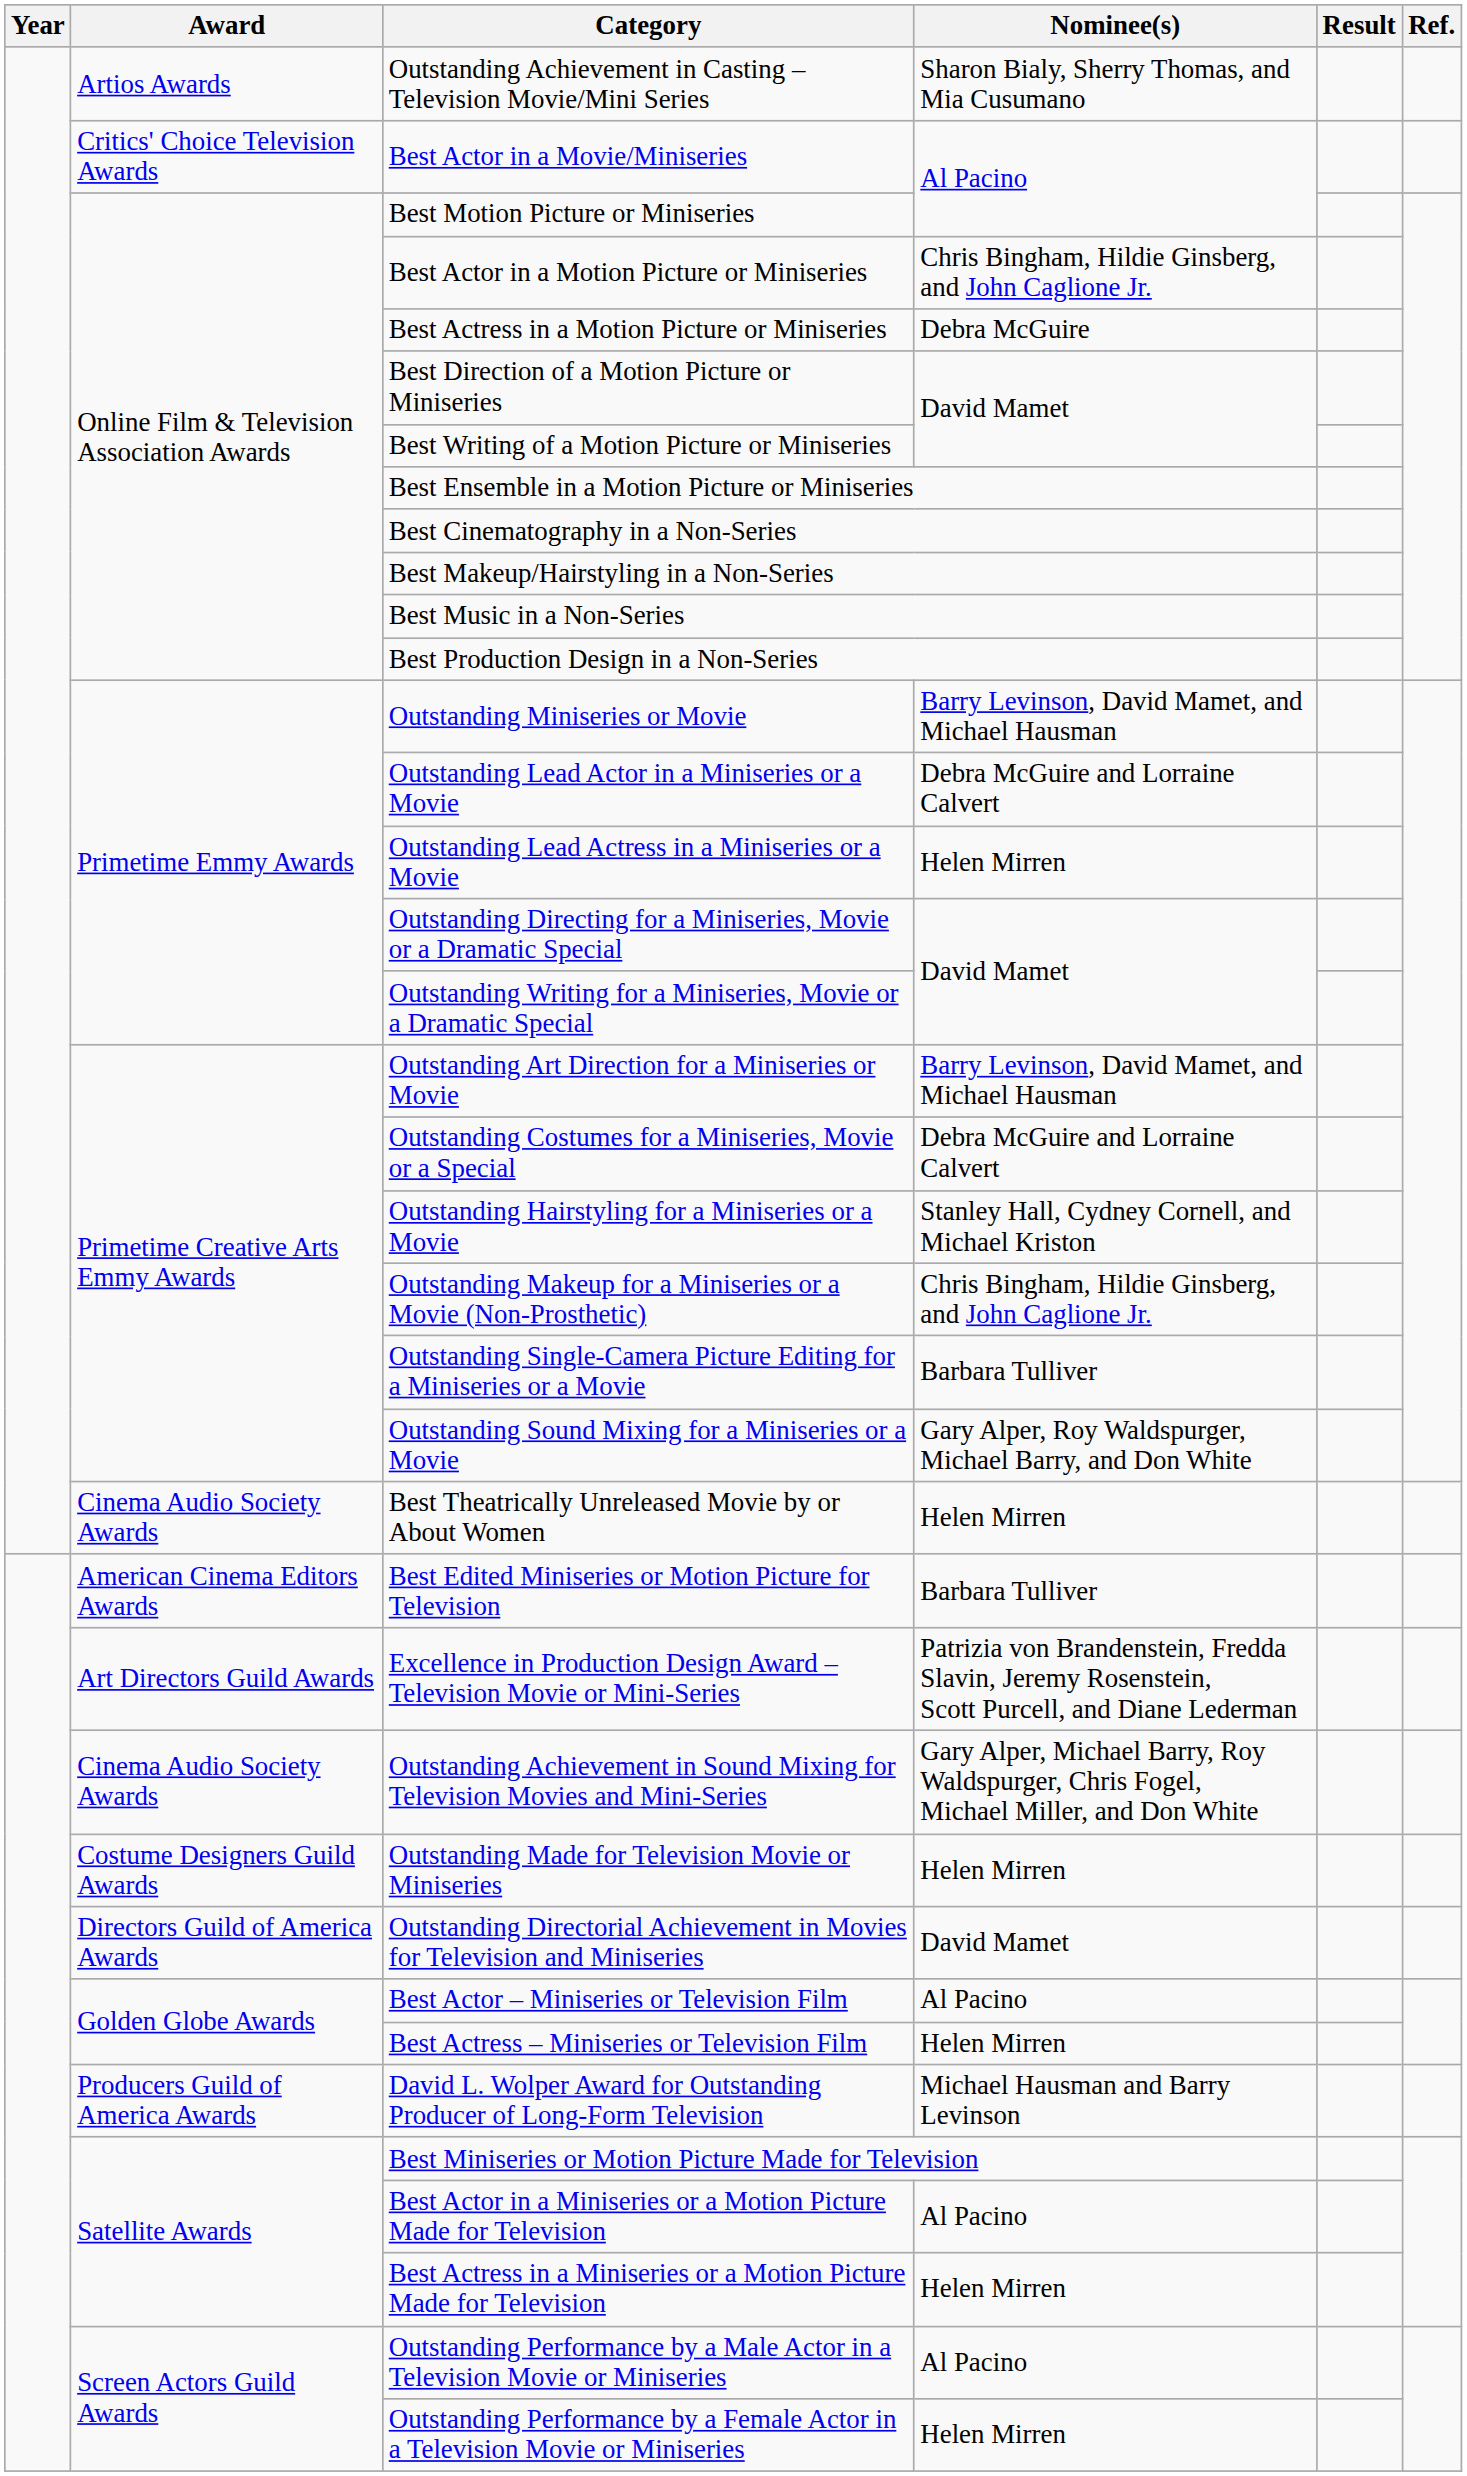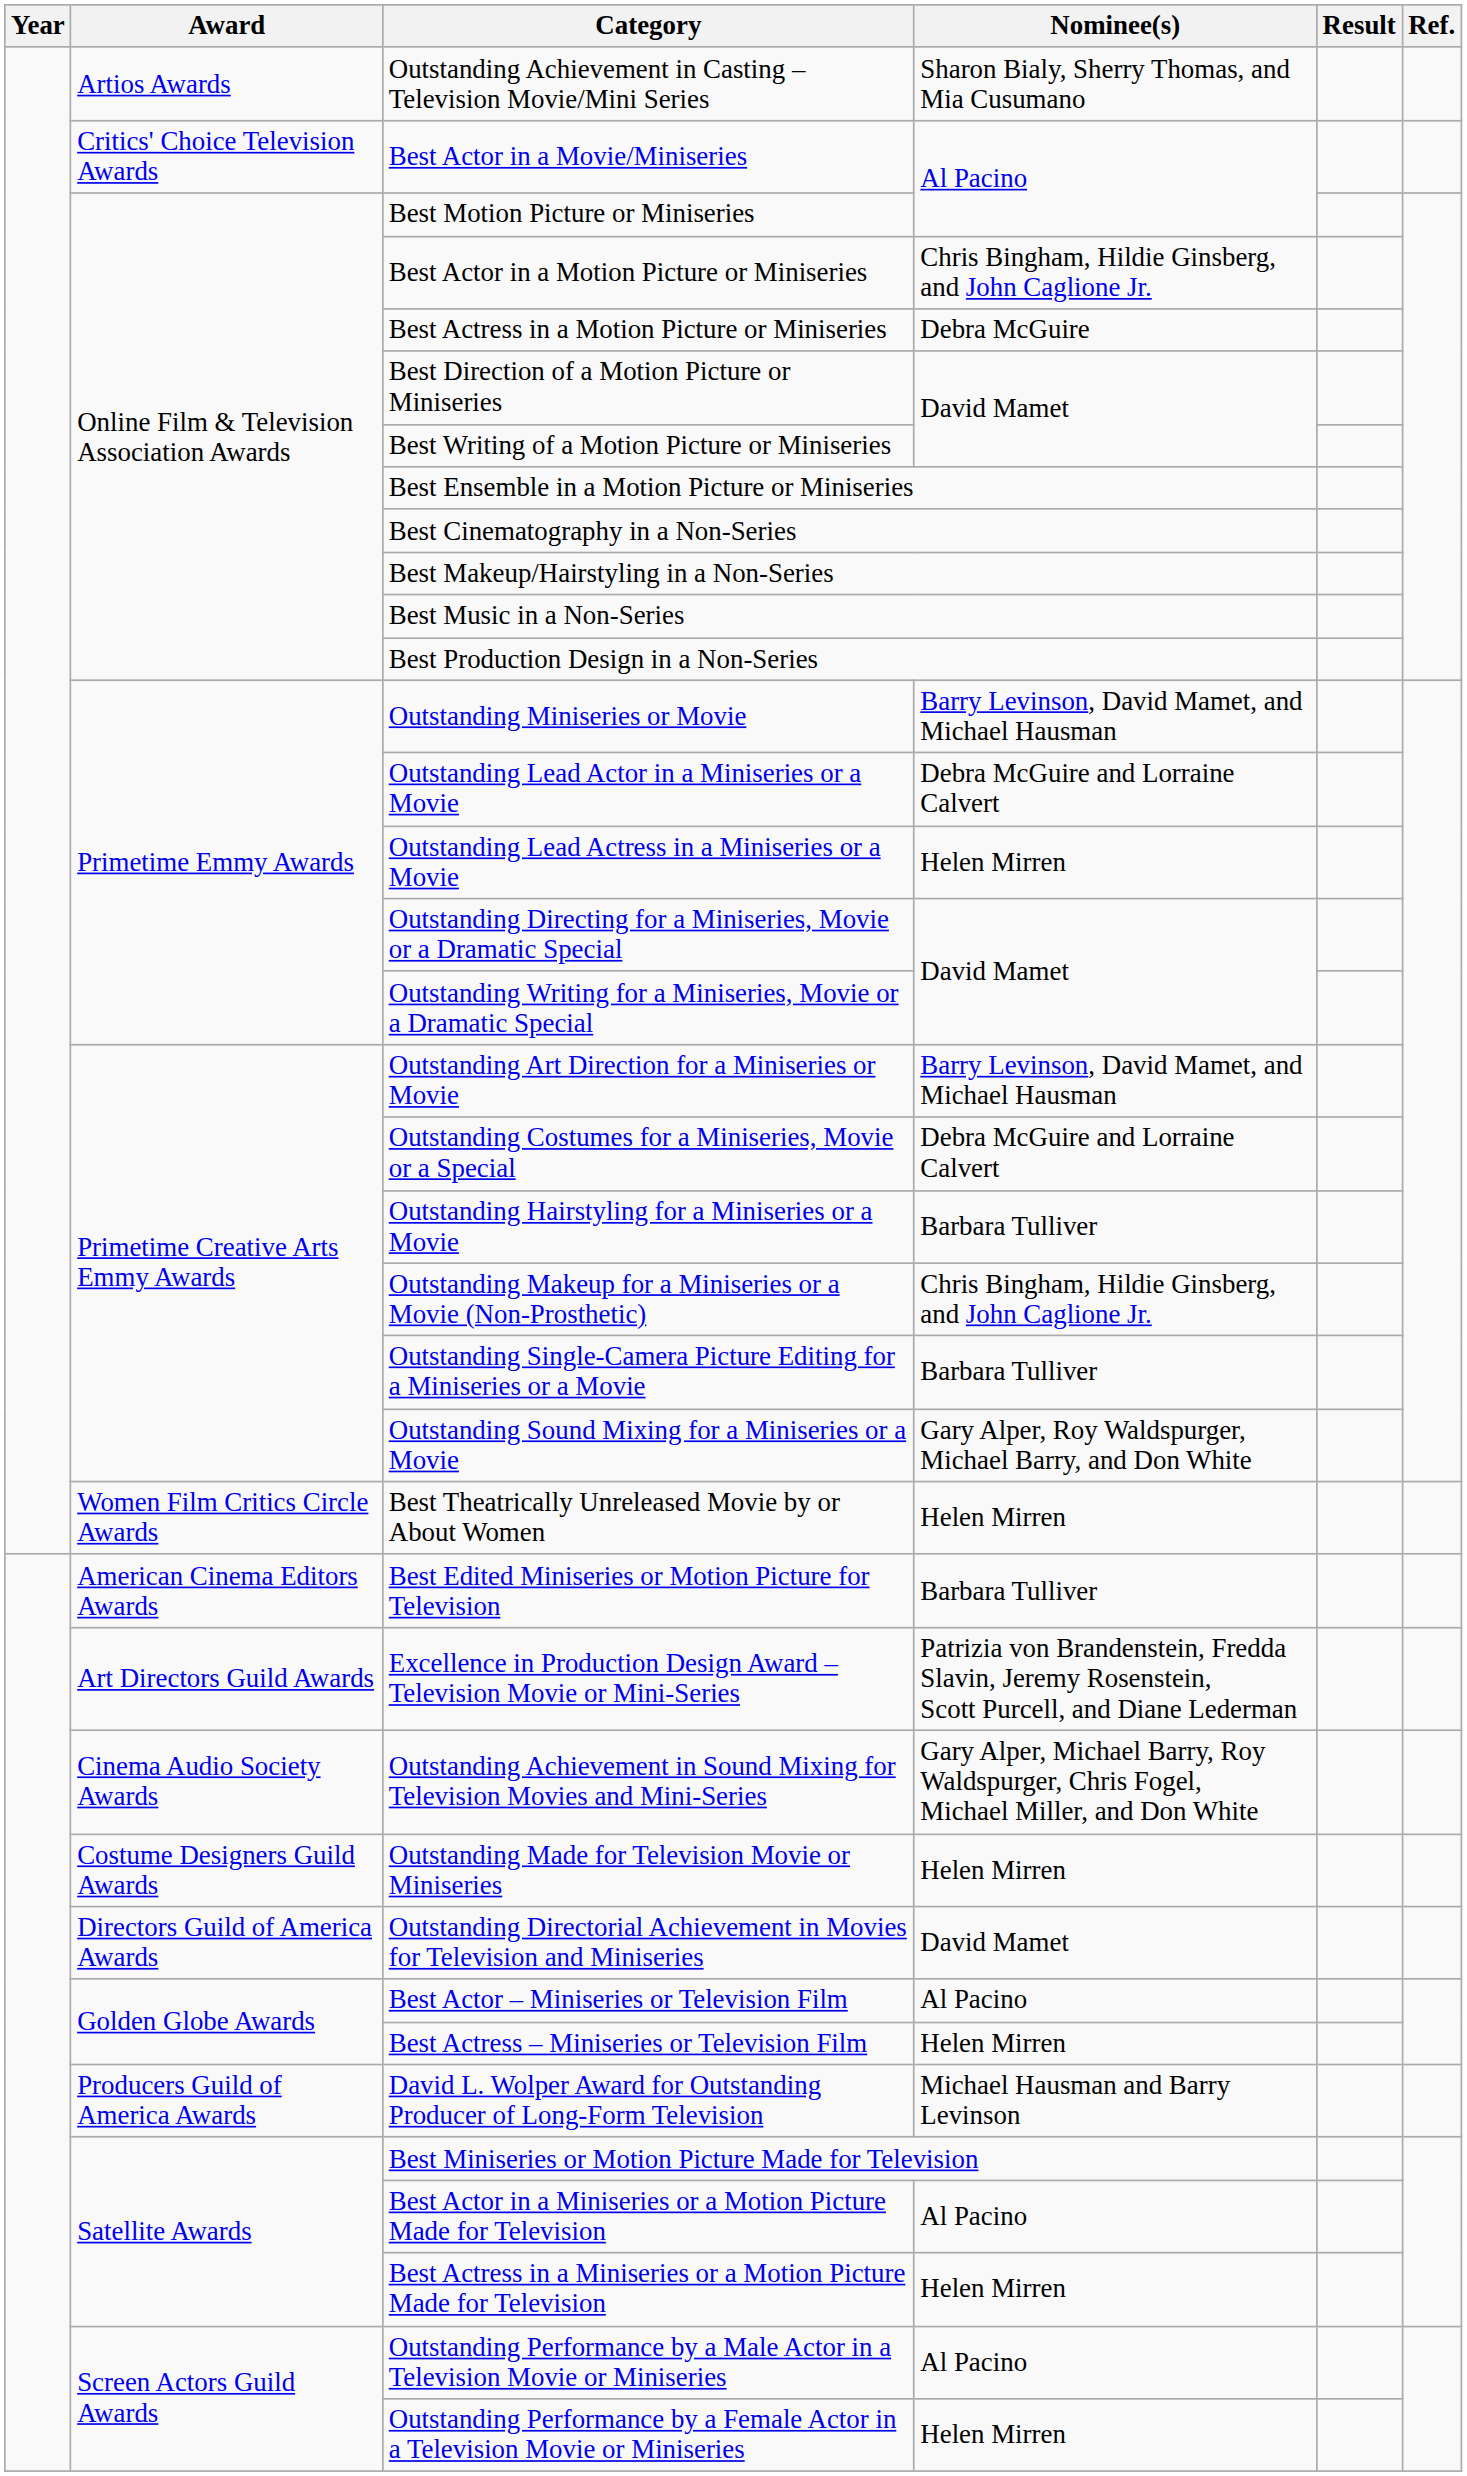Outstanding Hairstyling for a Miniseries or a Movie | Nominee(s): Stanley Hall, Cydney Cornell, and Michael Kriston -> Barbara Tulliver
Best Theatrically Unreleased Movie by or About Women | Award: Cinema Audio Society Awards -> Women Film Critics Circle Awards
